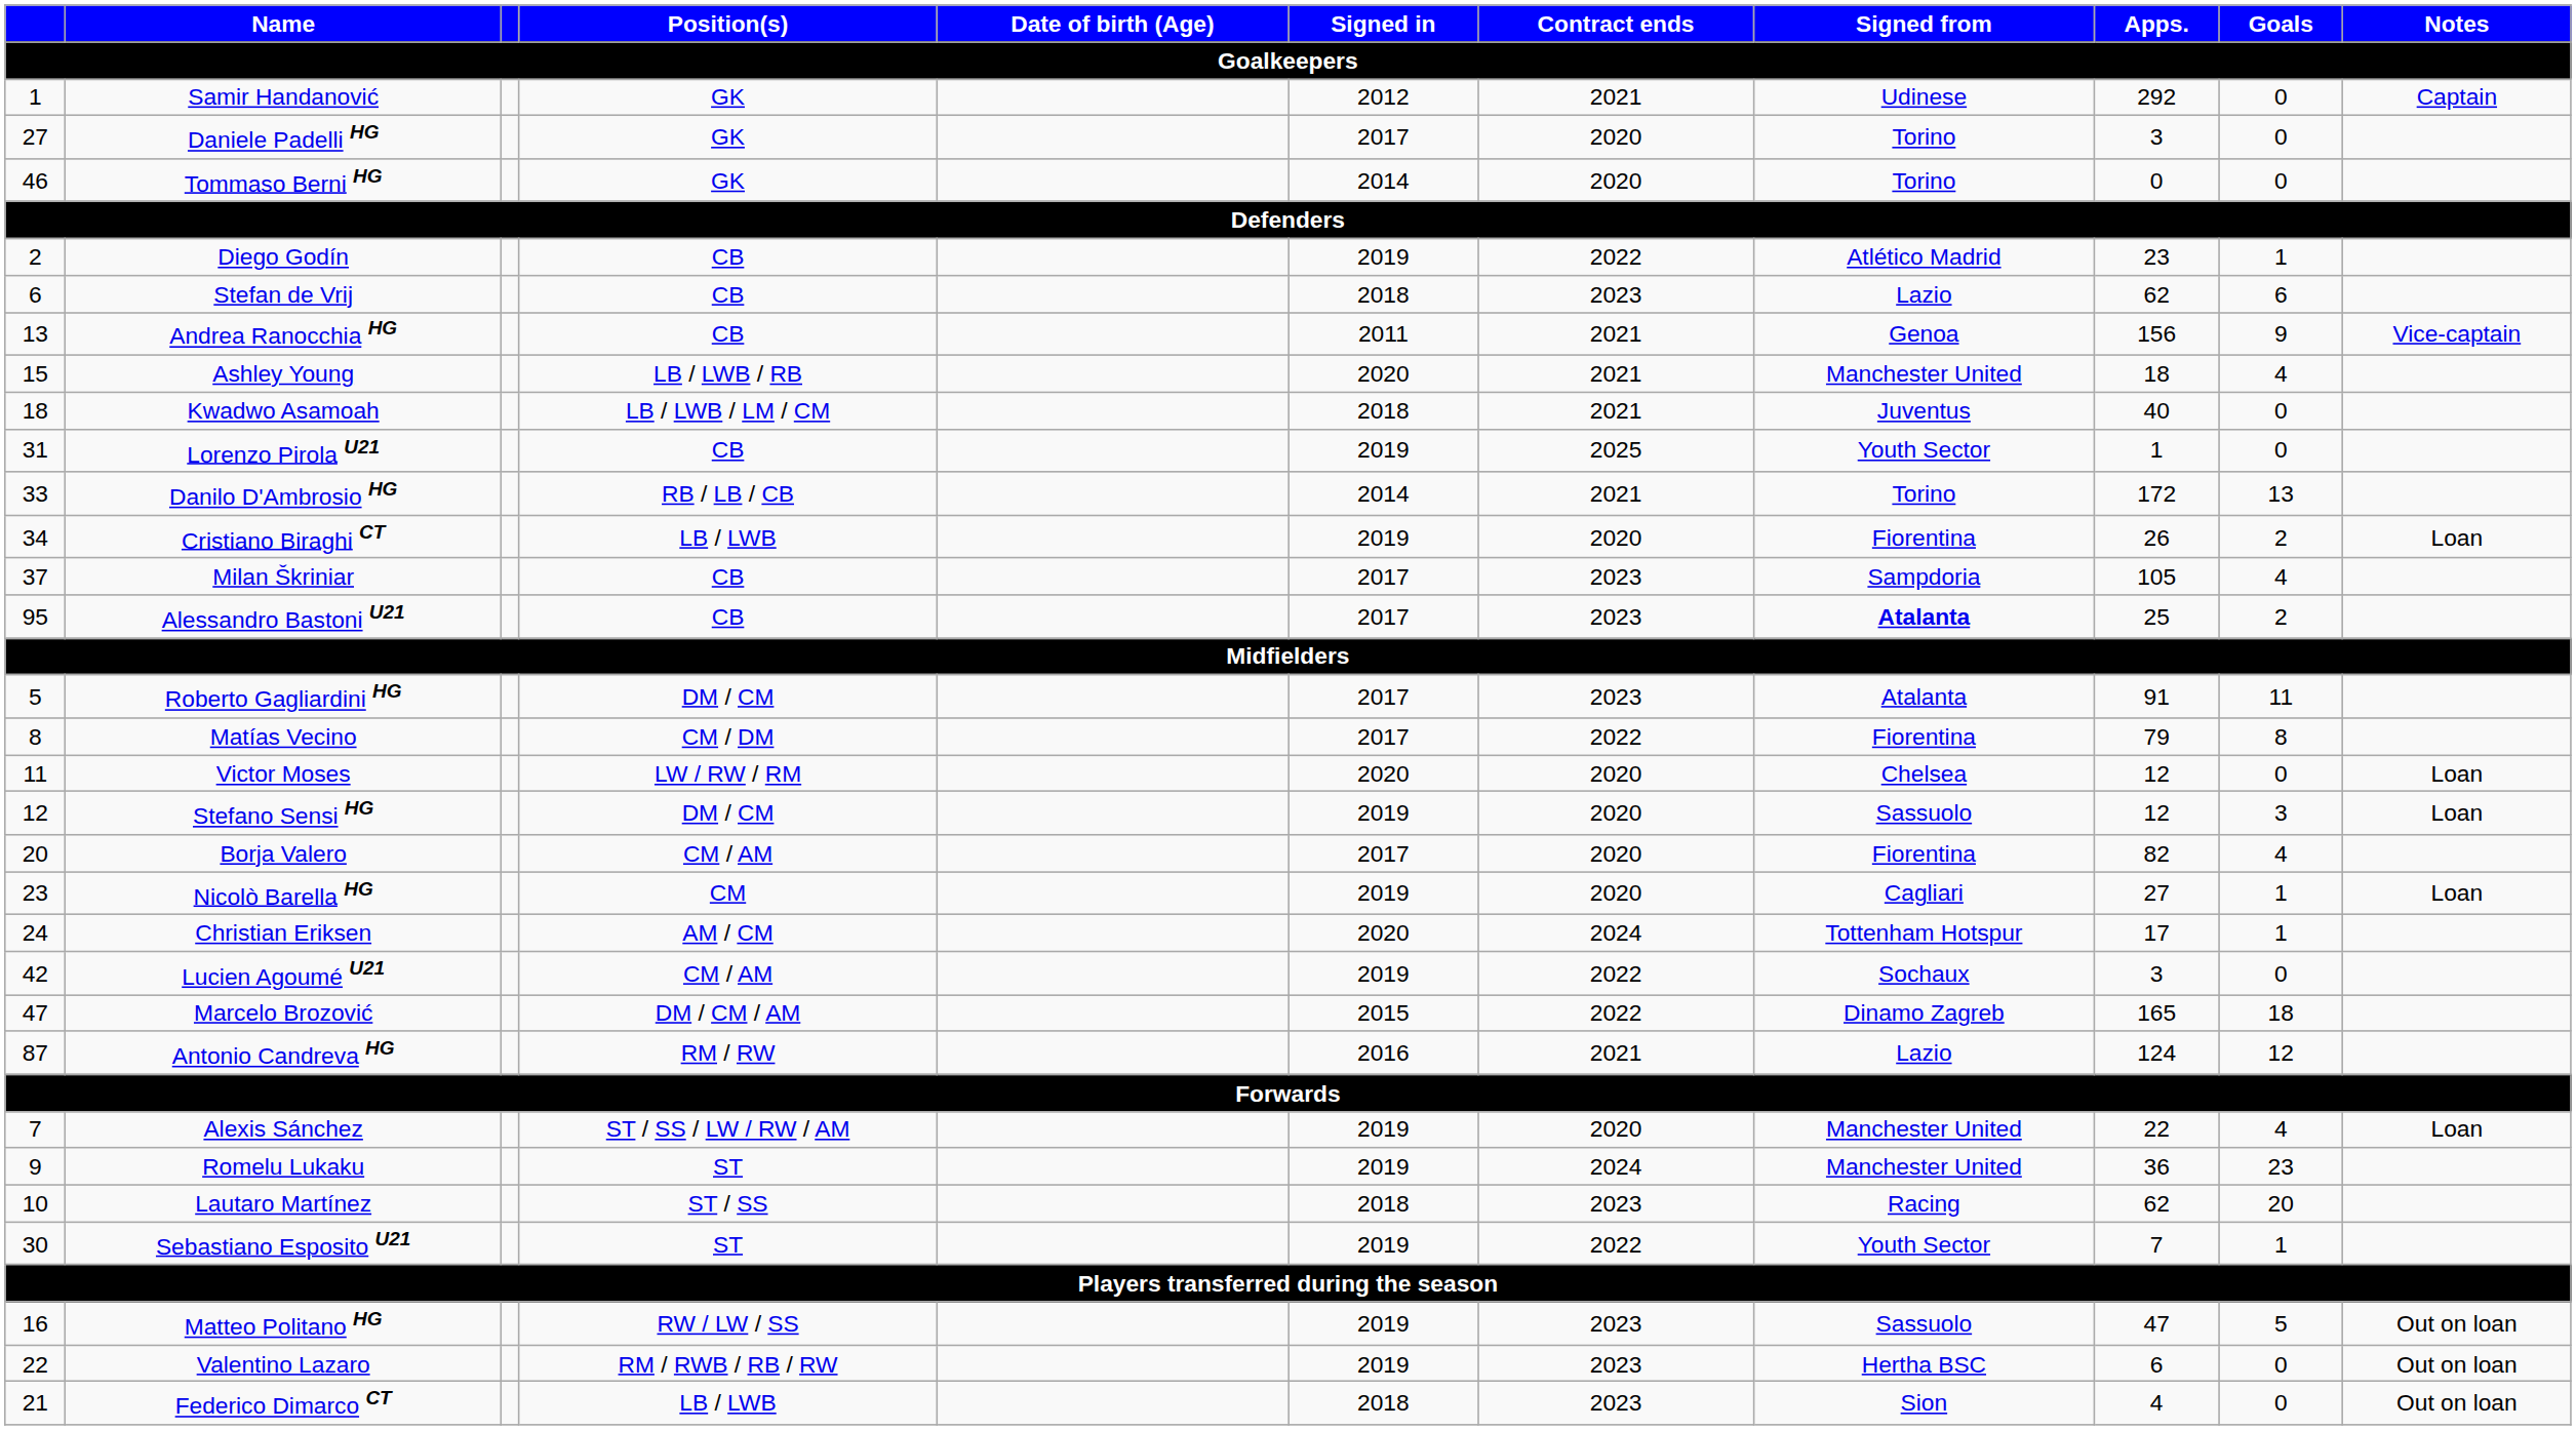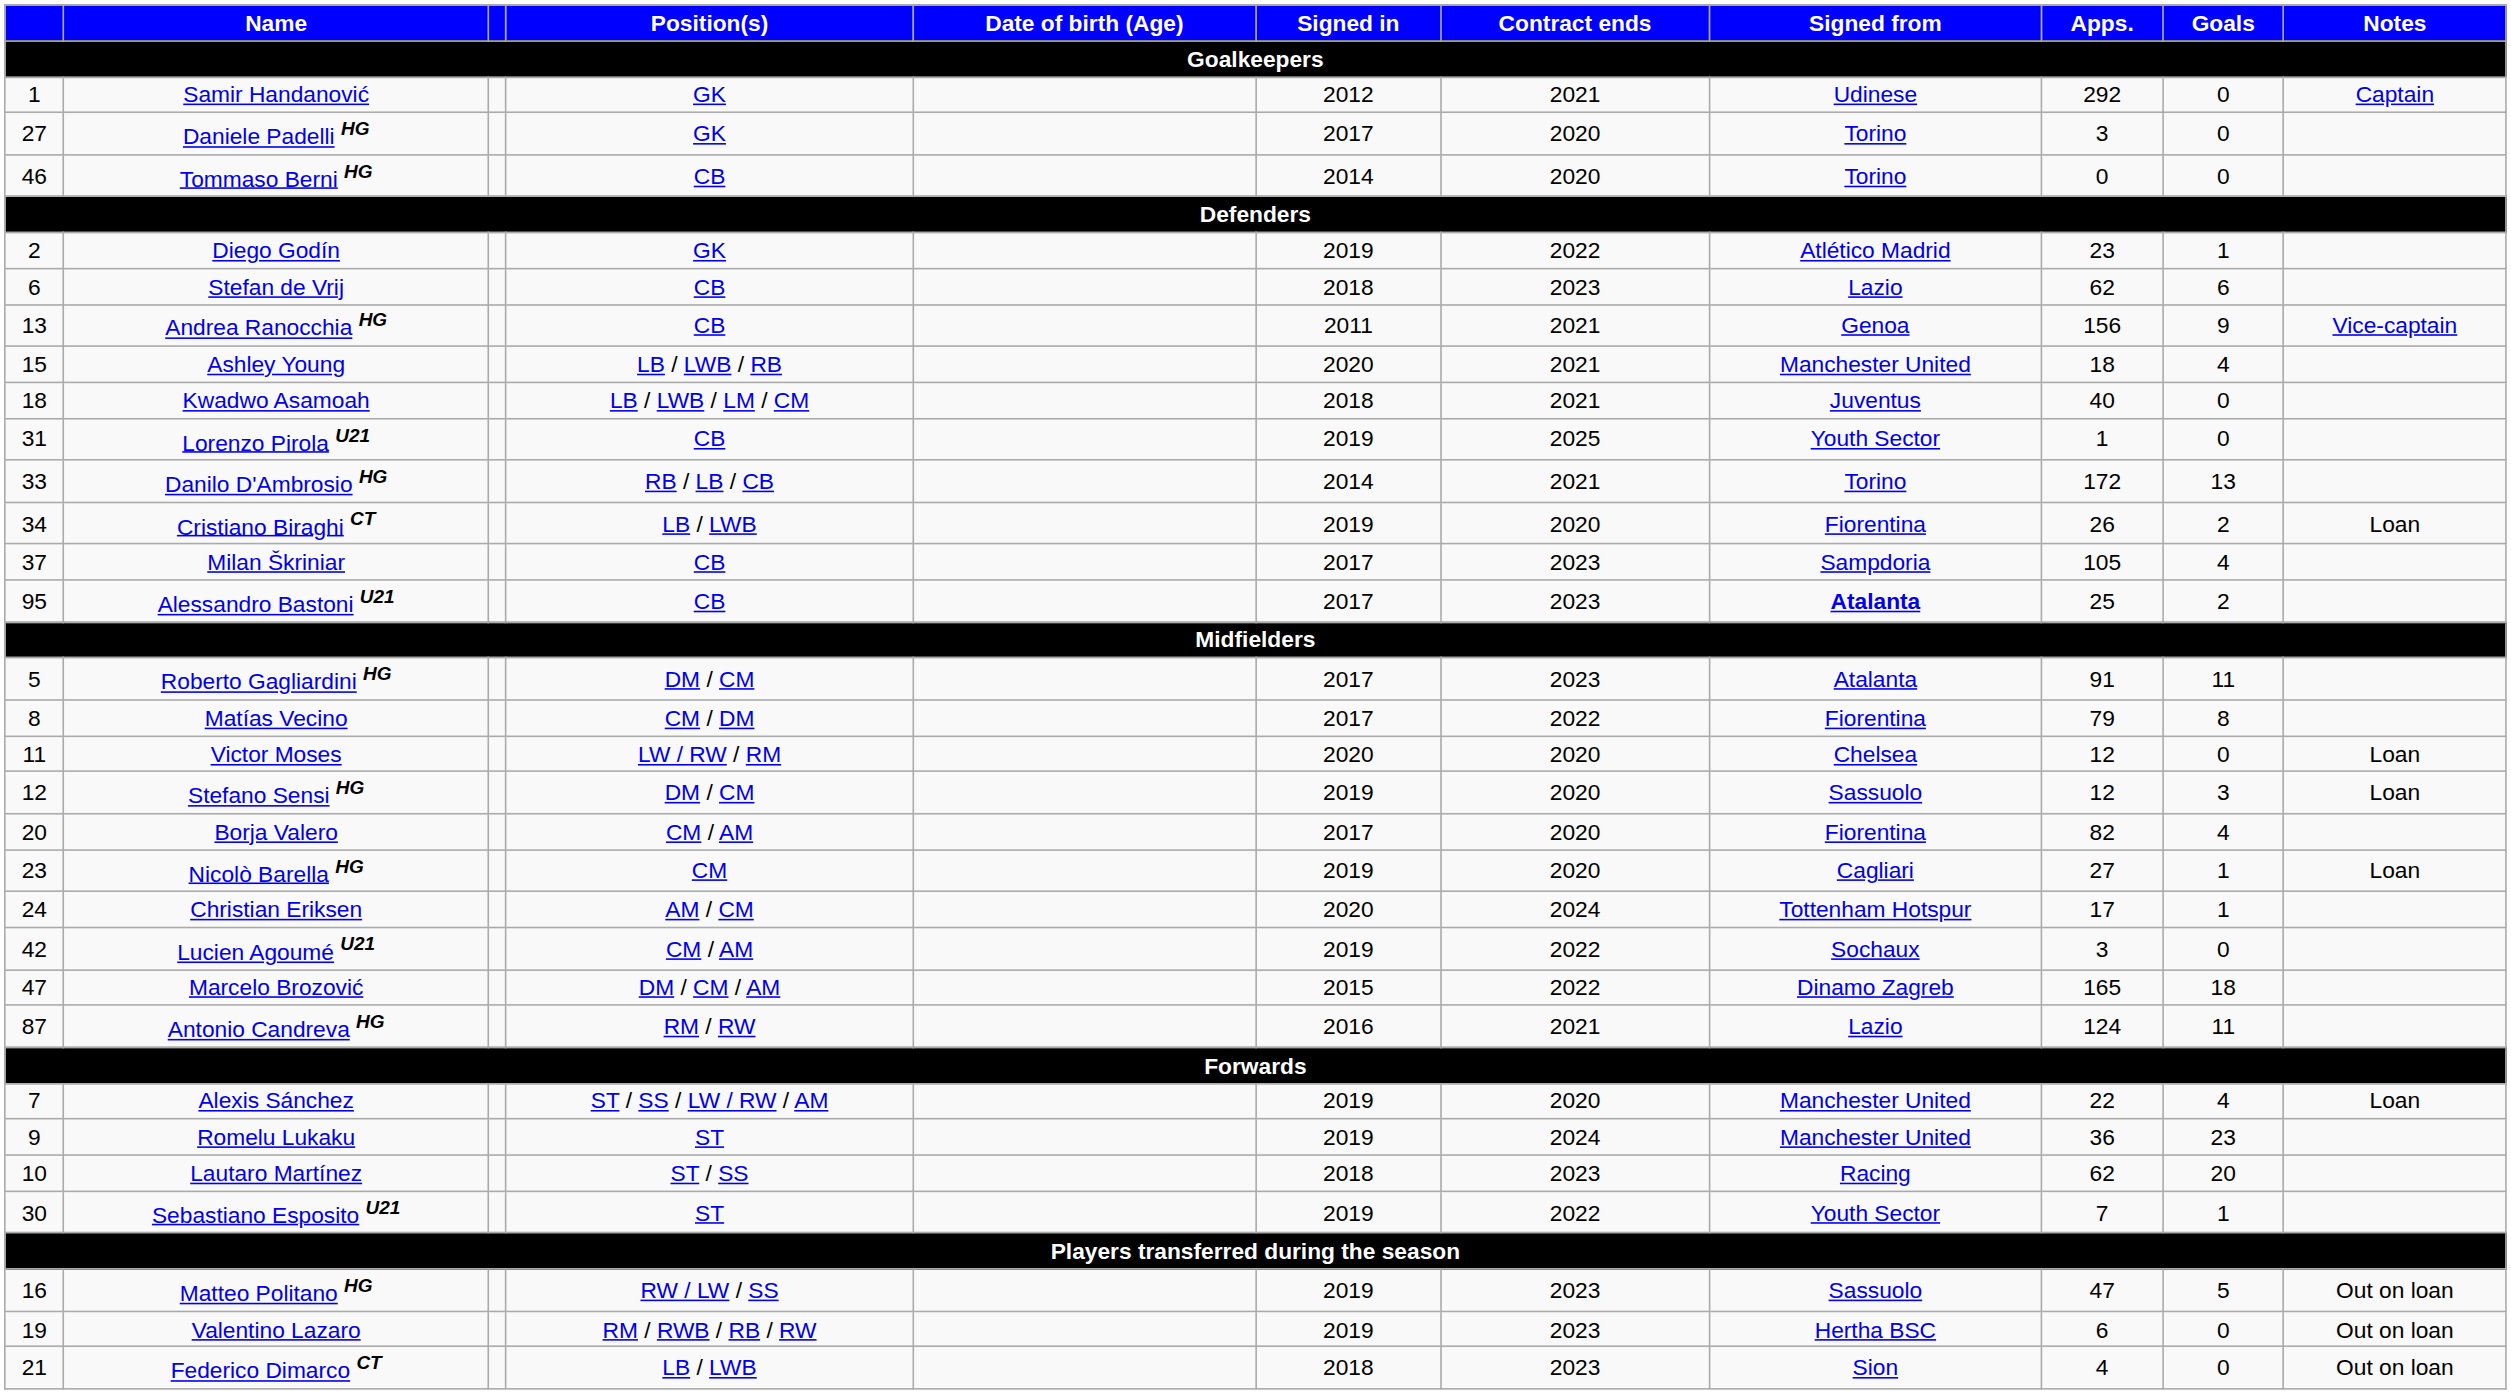Tommaso Berni HG | Position(s): GK -> CB
Diego Godín | Position(s): CB -> GK
Antonio Candreva HG | Goals: 12 -> 11
Valentino Lazaro | column 1: 22 -> 19
